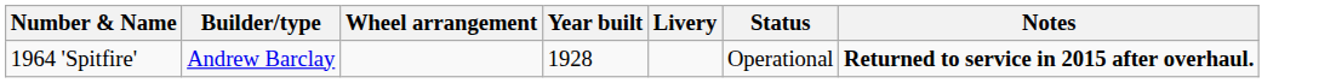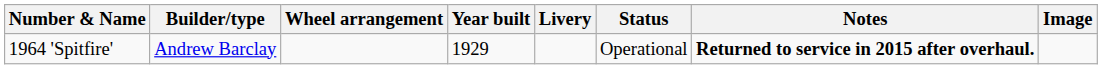+ column: Image
1964 'Spitfire' | Year built: 1928 -> 1929
